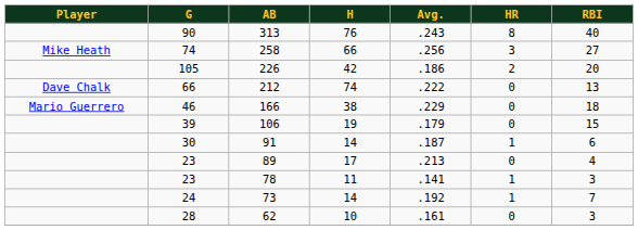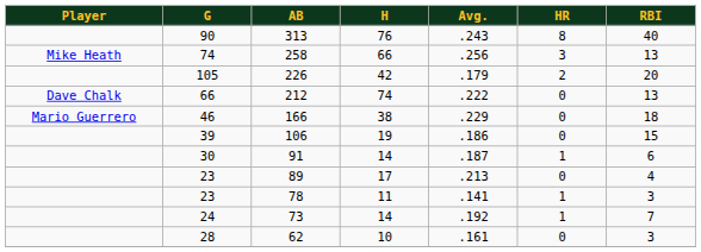258 | RBI: 27 -> 13
226 | Avg.: .186 -> .179
106 | Avg.: .179 -> .186
